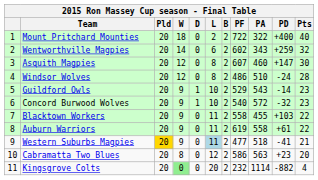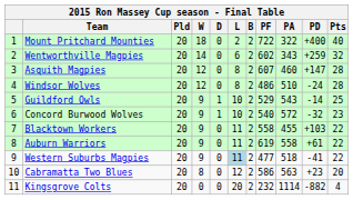Asquith Magpies | Pts: 30 -> 28
Guildford Owls | Pts: 23 -> 25
Western Suburbs Magpies | Pld: gold background -> no background
Western Suburbs Magpies | Pts: 21 -> 22
Kingsgrove Colts | W: lightgreen background -> no background
